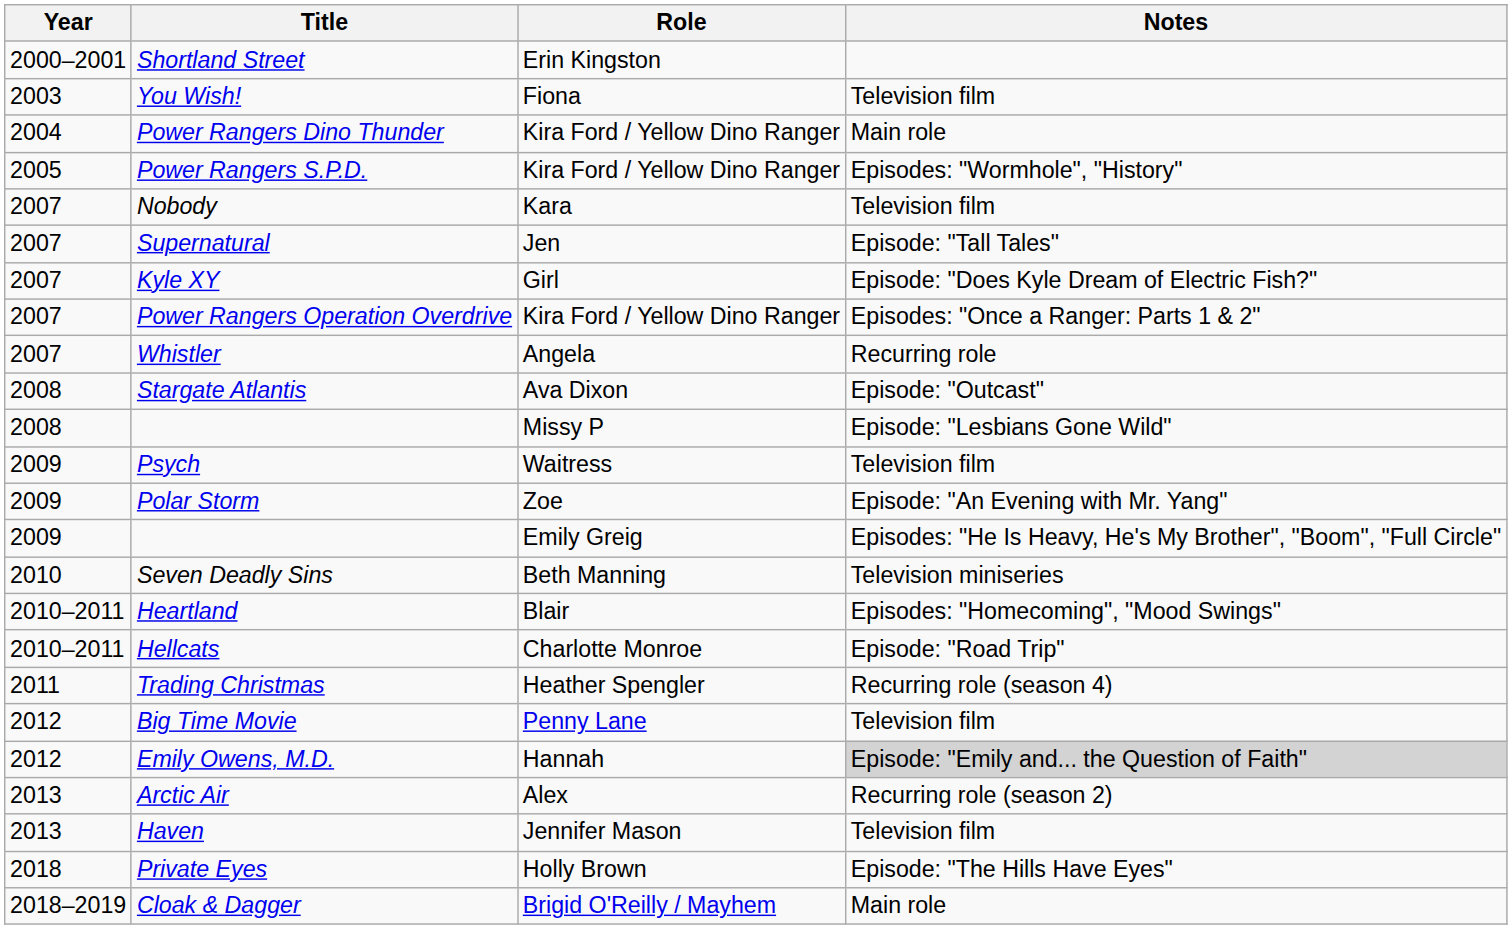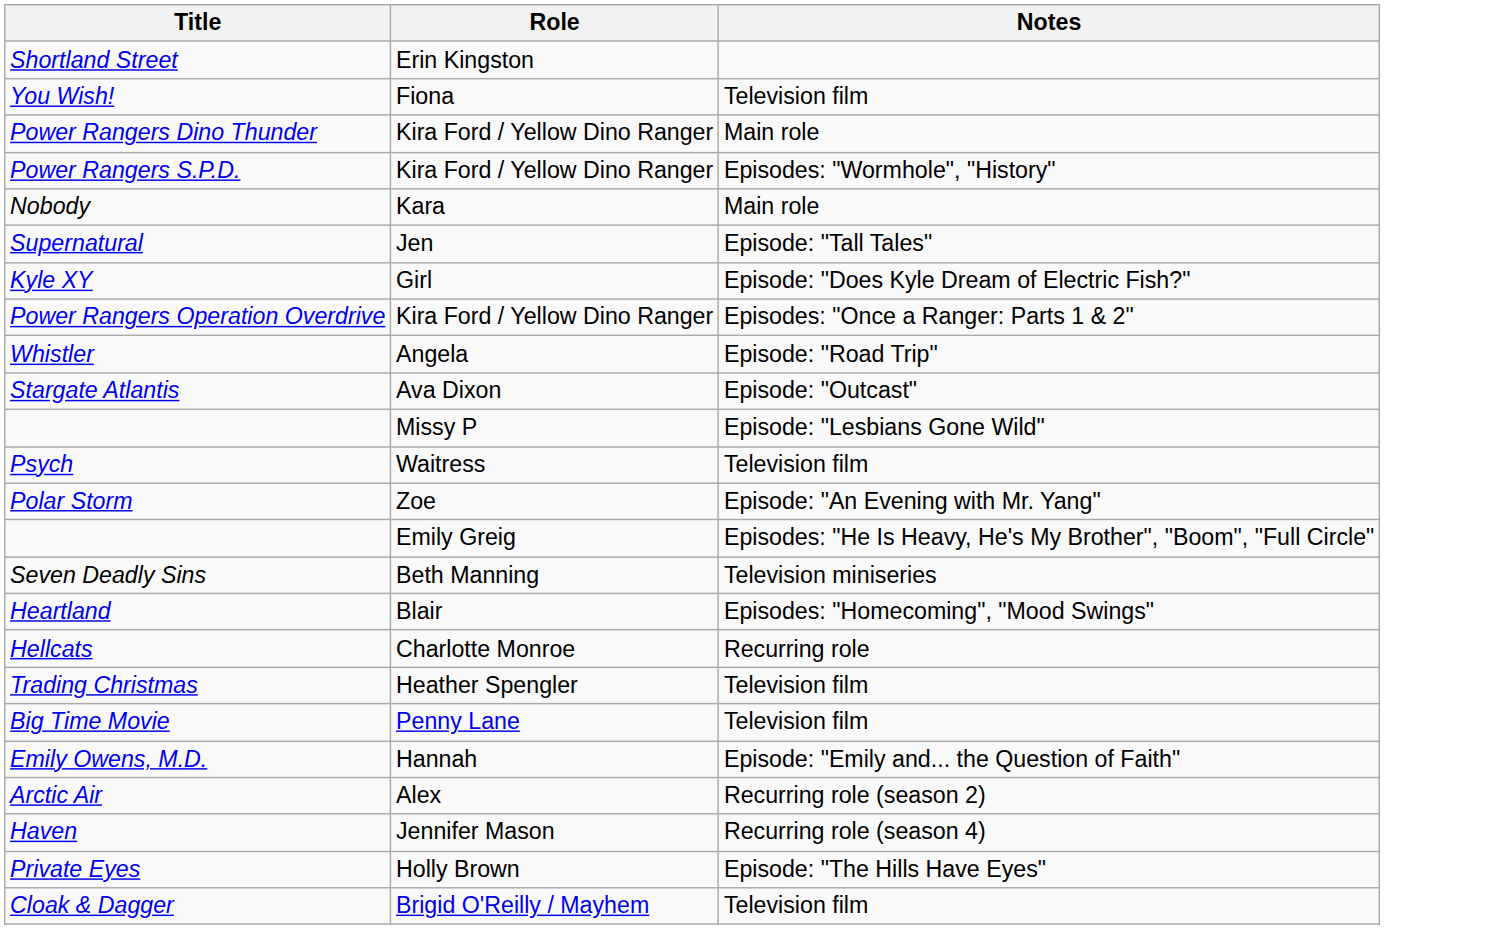- column: Year | 2000–2001 | 2003 | 2004 | 2005 | 2007 | 2007 | 2007 | 2007 | 2007 | 2008 | 2008 | 2009 | 2009 | 2009 | 2010 | 2010–2011 | 2010–2011 | 2011 | 2012 | 2012 | 2013 | 2013 | 2018 | 2018–2019
Nobody | Notes: Television film -> Main role
Whistler | Notes: Recurring role -> Episode: "Road Trip"
Hellcats | Notes: Episode: "Road Trip" -> Recurring role
Trading Christmas | Notes: Recurring role (season 4) -> Television film
Emily Owens, M.D. | Notes: lightgrey background -> no background
Haven | Notes: Television film -> Recurring role (season 4)
Cloak & Dagger | Notes: Main role -> Television film
